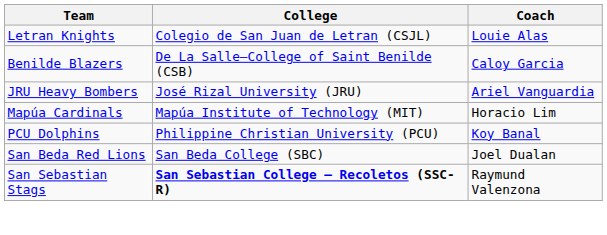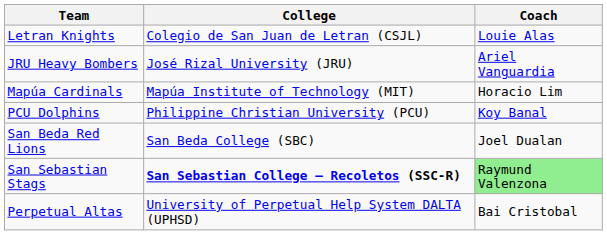- row: Benilde Blazers | De La Salle–College of Saint Benilde (CSB) | Caloy Garcia
San Sebastian Stags | Coach: no background -> lightgreen background
+ row: Perpetual Altas | University of Perpetual Help System DALTA (UPHSD) | Bai Cristobal
